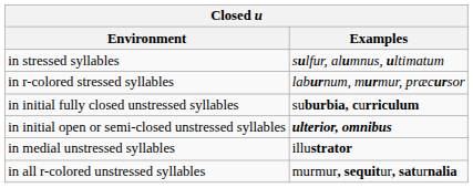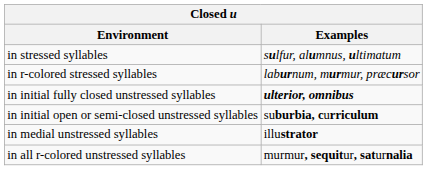in initial fully closed unstressed syllables | Examples: suburbia, curriculum -> ulterior, omnibus
in initial open or semi-closed unstressed syllables | Examples: ulterior, omnibus -> suburbia, curriculum
